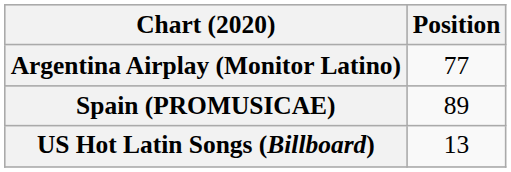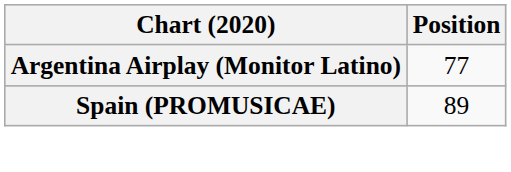- row: US Hot Latin Songs (Billboard) | 13
